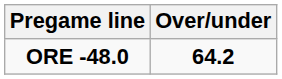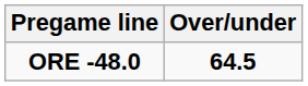ORE -48.0 | Over/under: 64.2 -> 64.5
